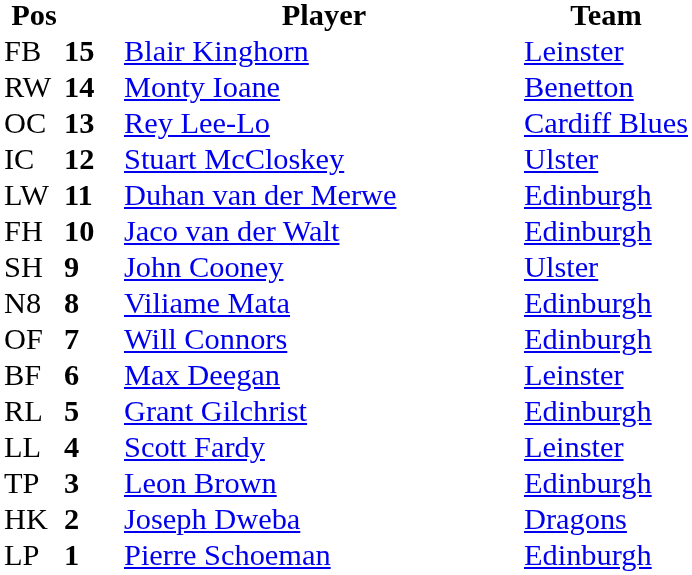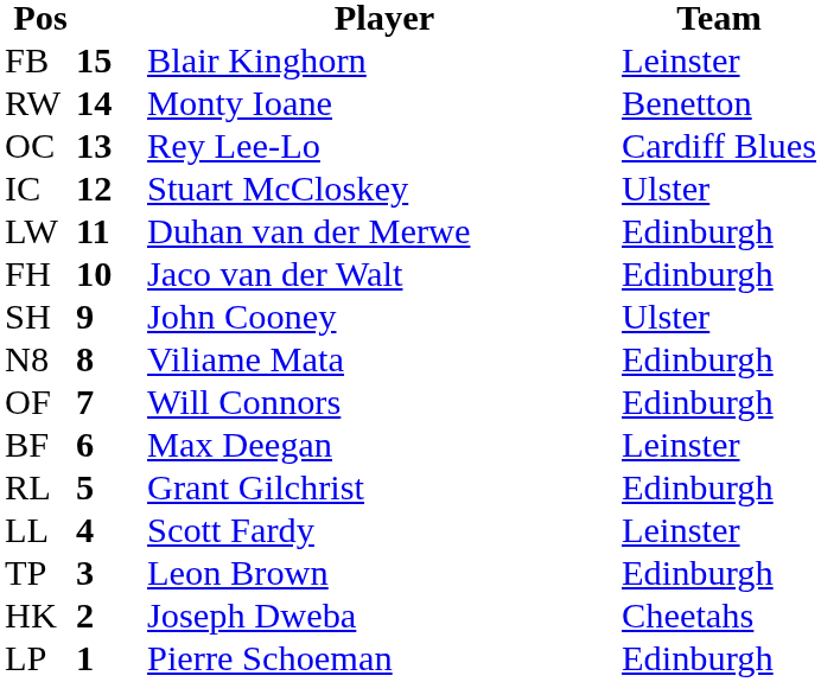HK | Team: Dragons -> Cheetahs
